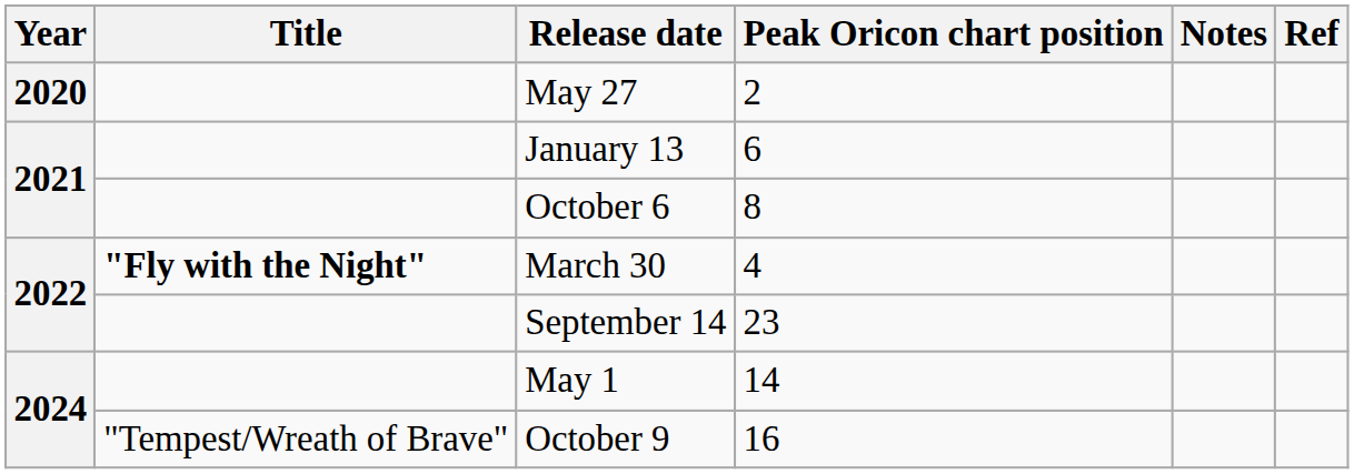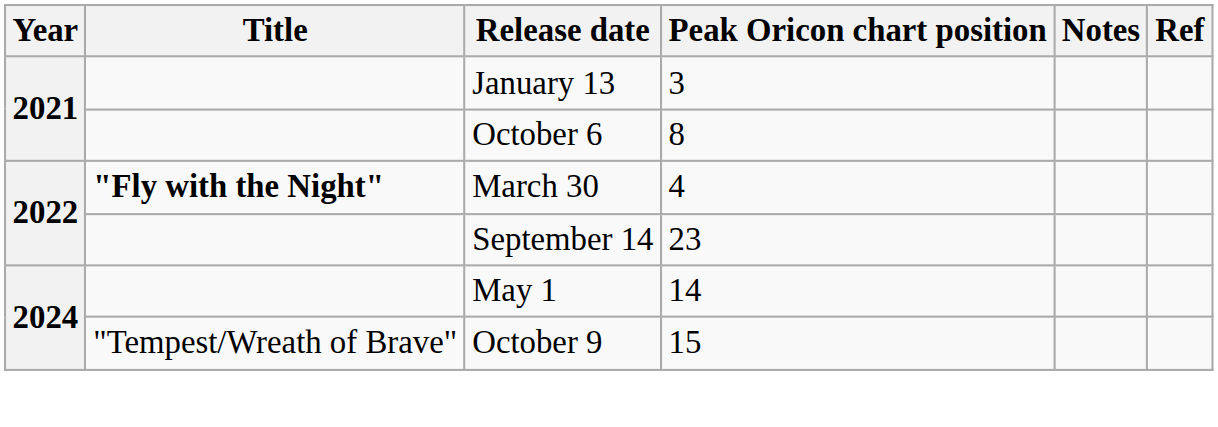- row: 2020 | May 27 | 2
January 13 | Peak Oricon chart position: 6 -> 3
October 9 | Peak Oricon chart position: 16 -> 15
